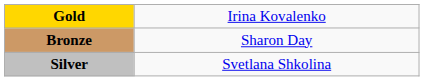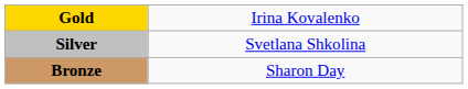rows swapped: Silver <-> Bronze
